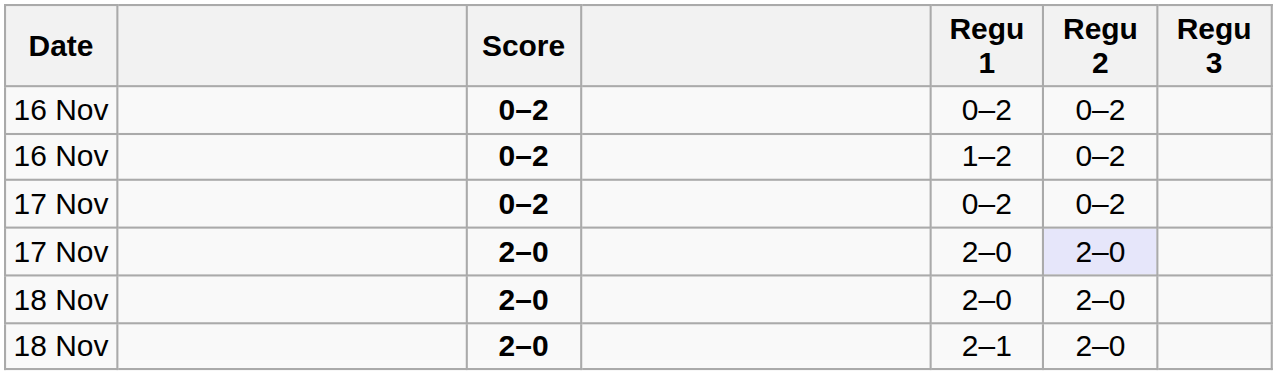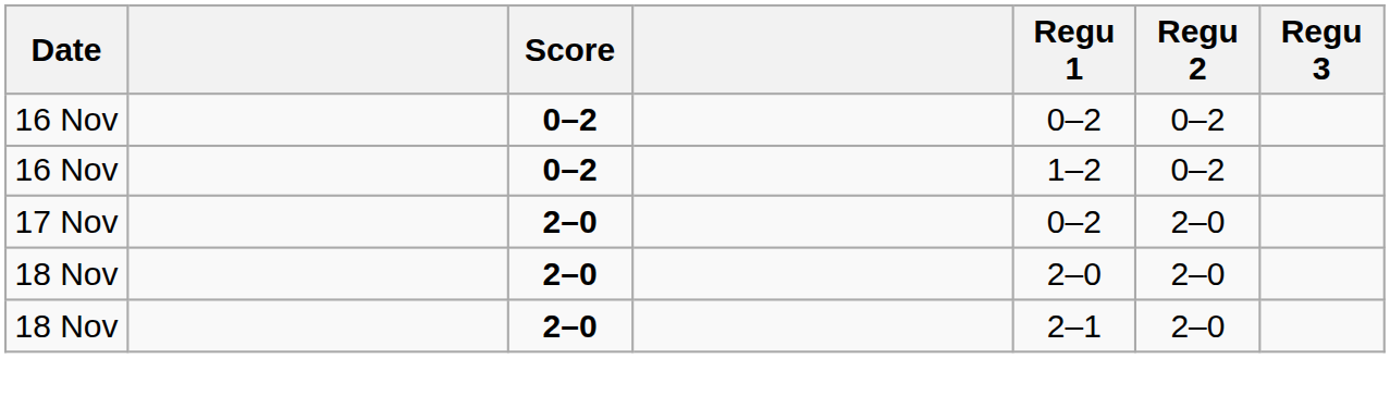- row: 17 Nov | 0–2 | 0–2 | 0–2
17 Nov / 2–0 | Regu 1: 2–0 -> 0–2
17 Nov / 2–0 | Regu 2: lavender background -> no background
